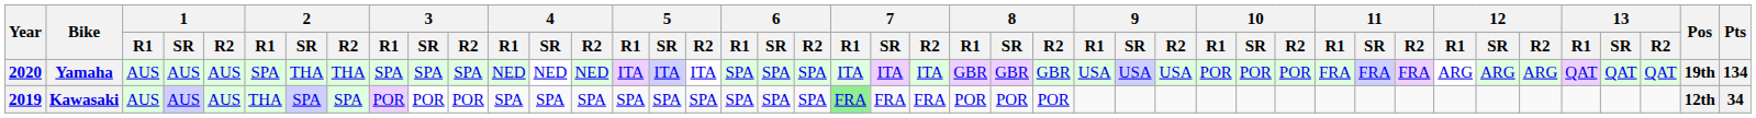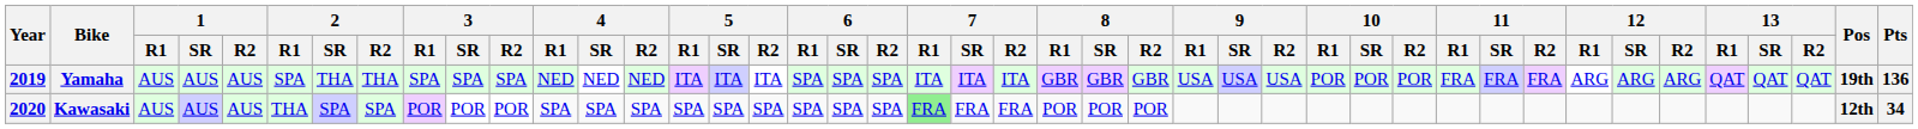Yamaha | Year: 2020 -> 2019
Yamaha | Pts: 134 -> 136
Kawasaki | Year: 2019 -> 2020
